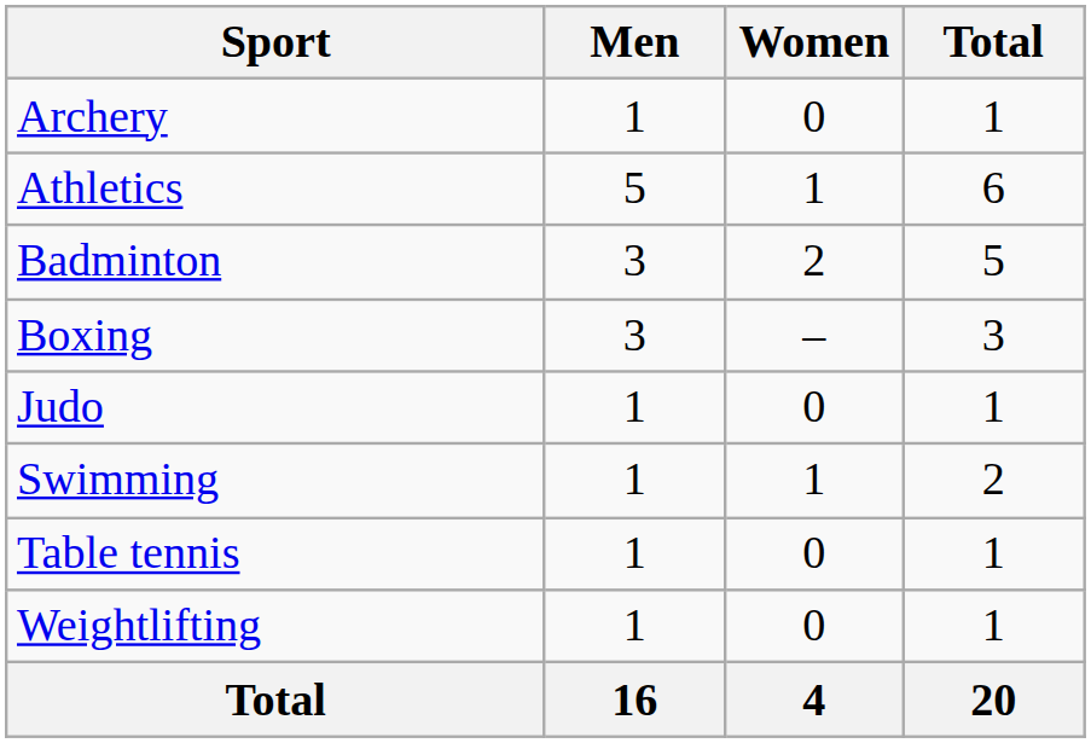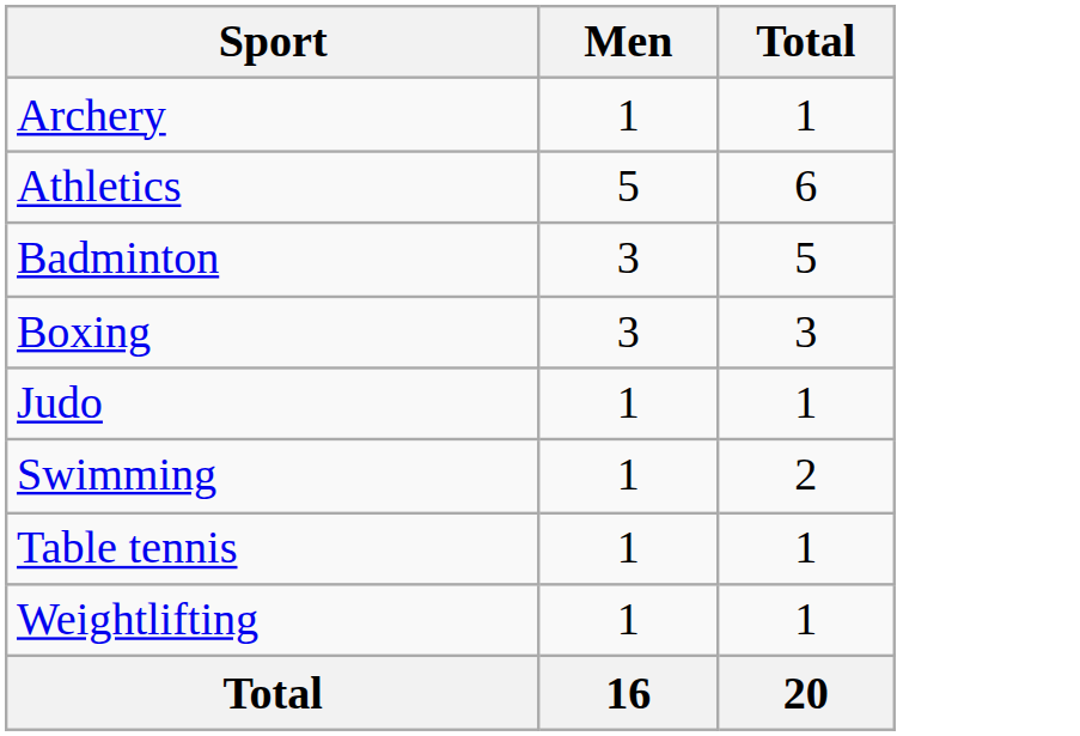- column: Women | 0 | 1 | 2 | – | 0 | 1 | 0 | 0 | 4
